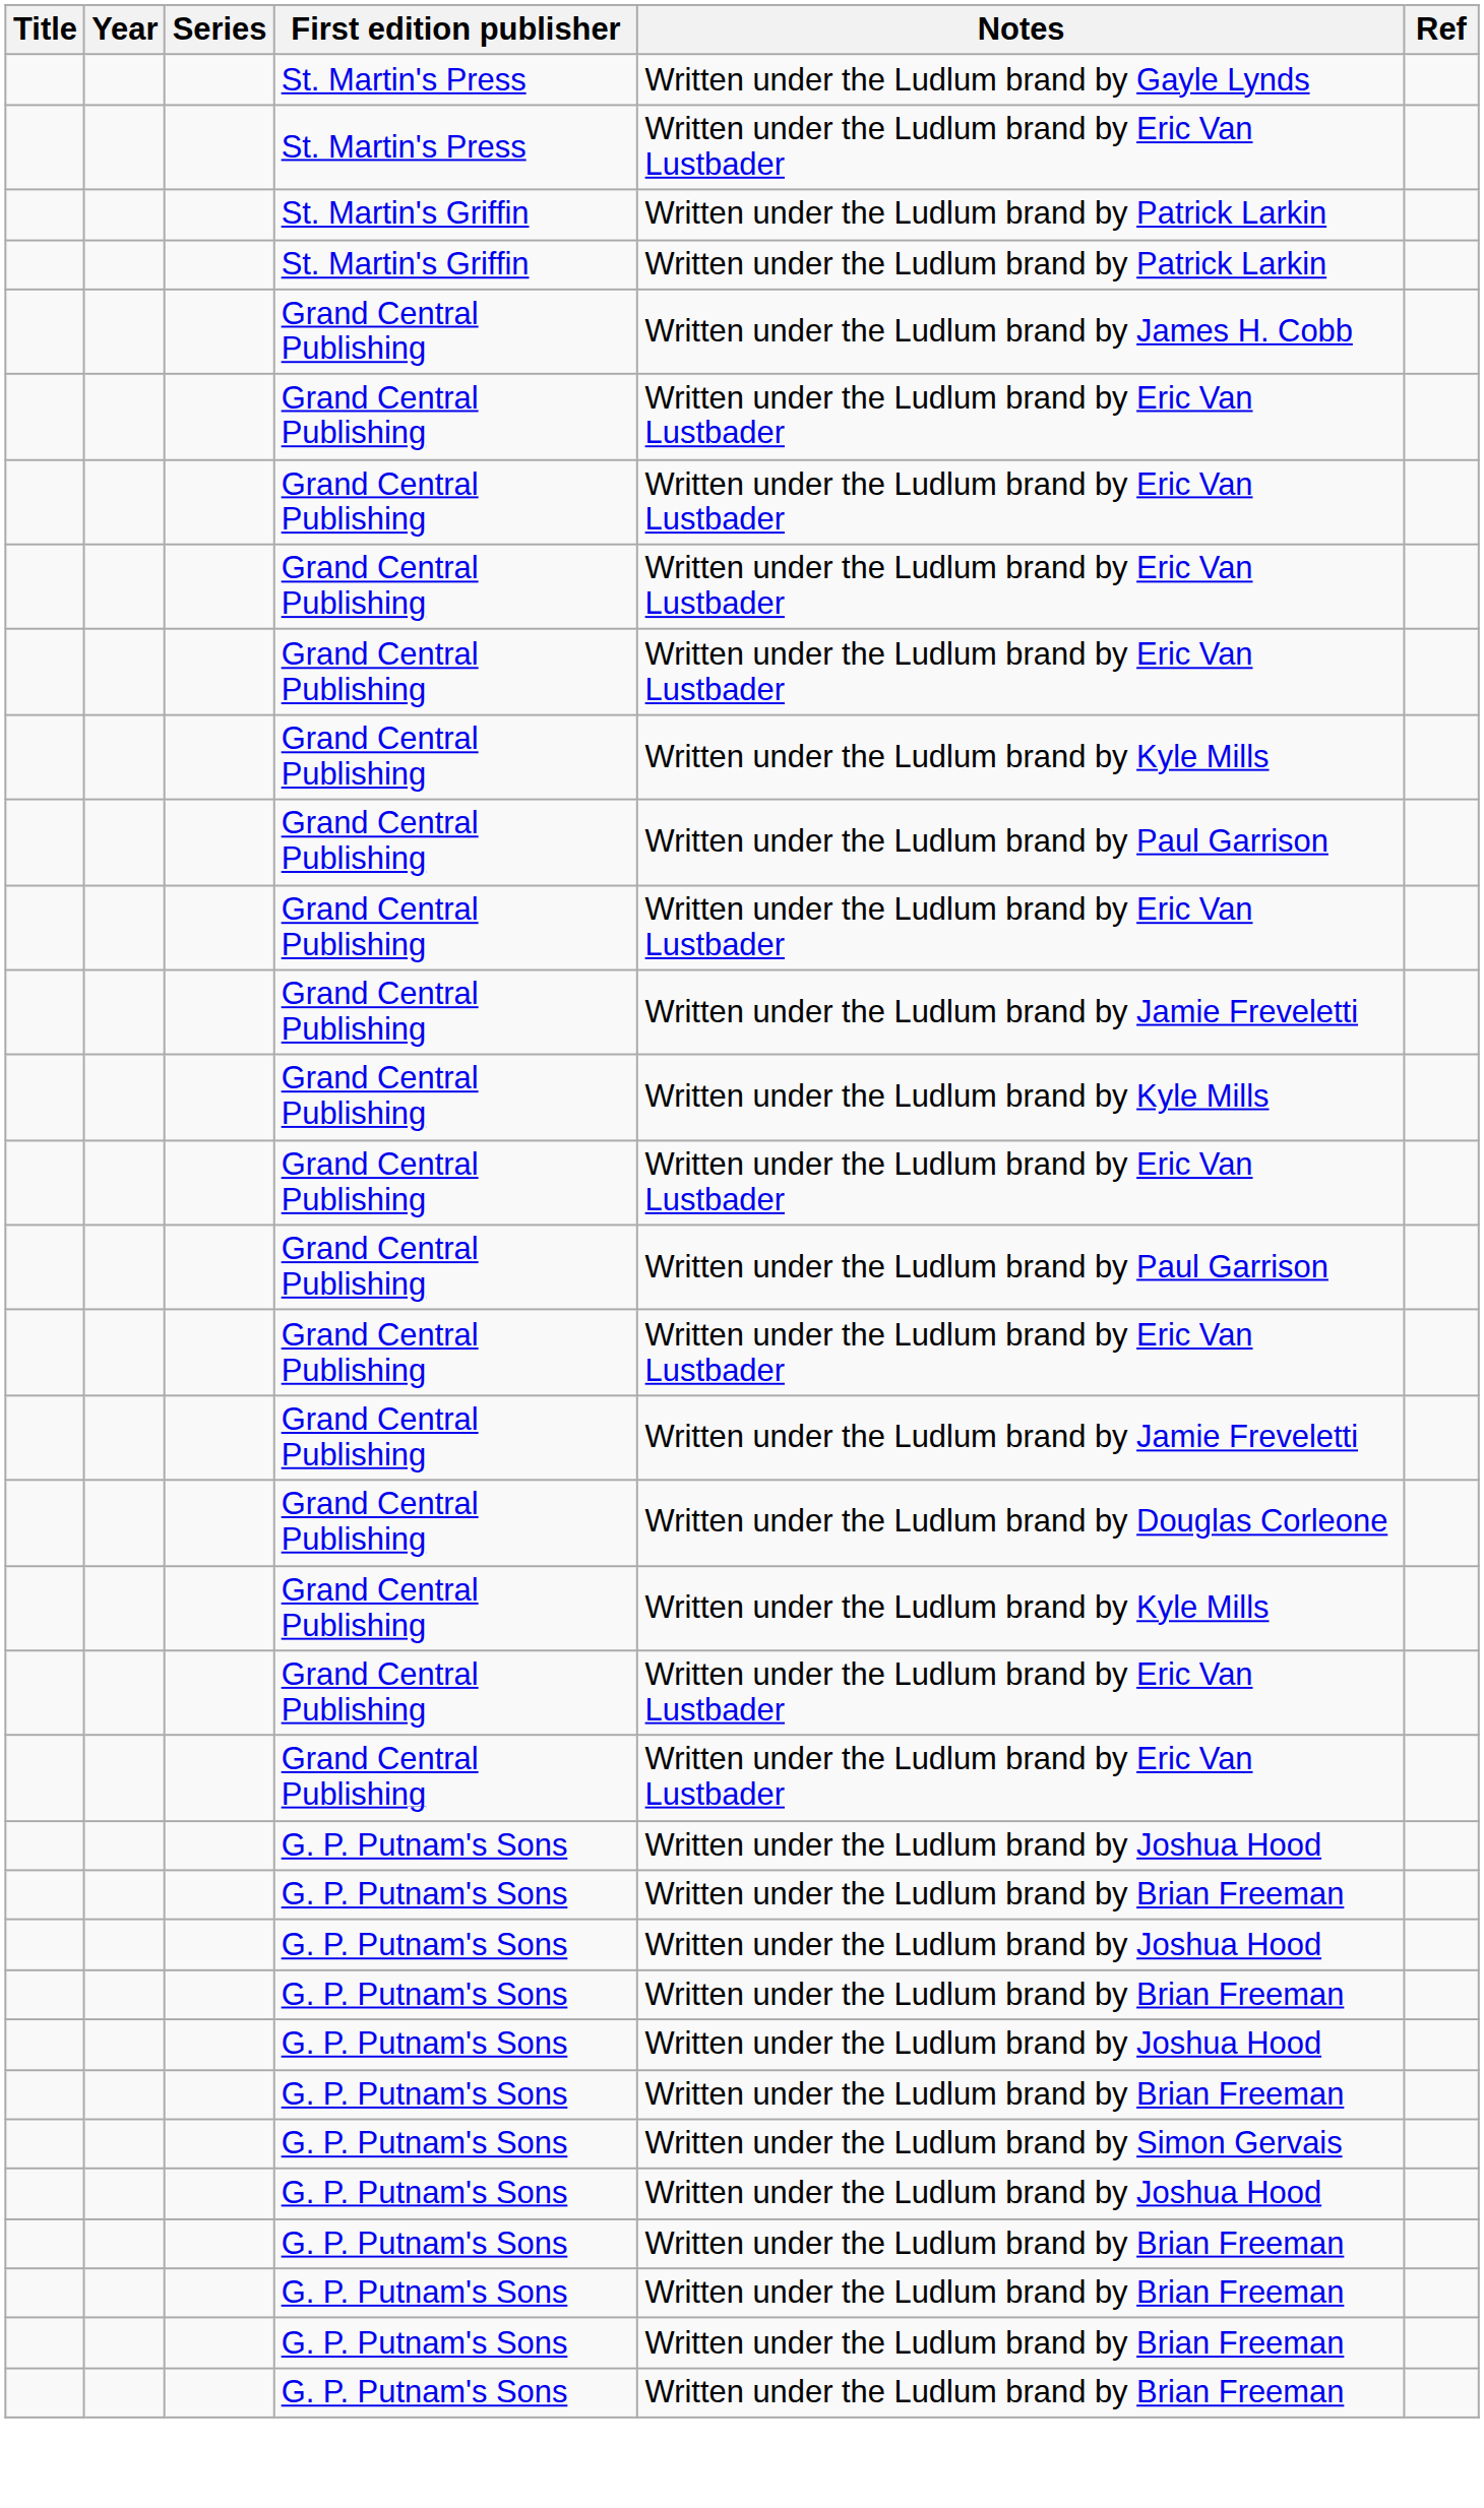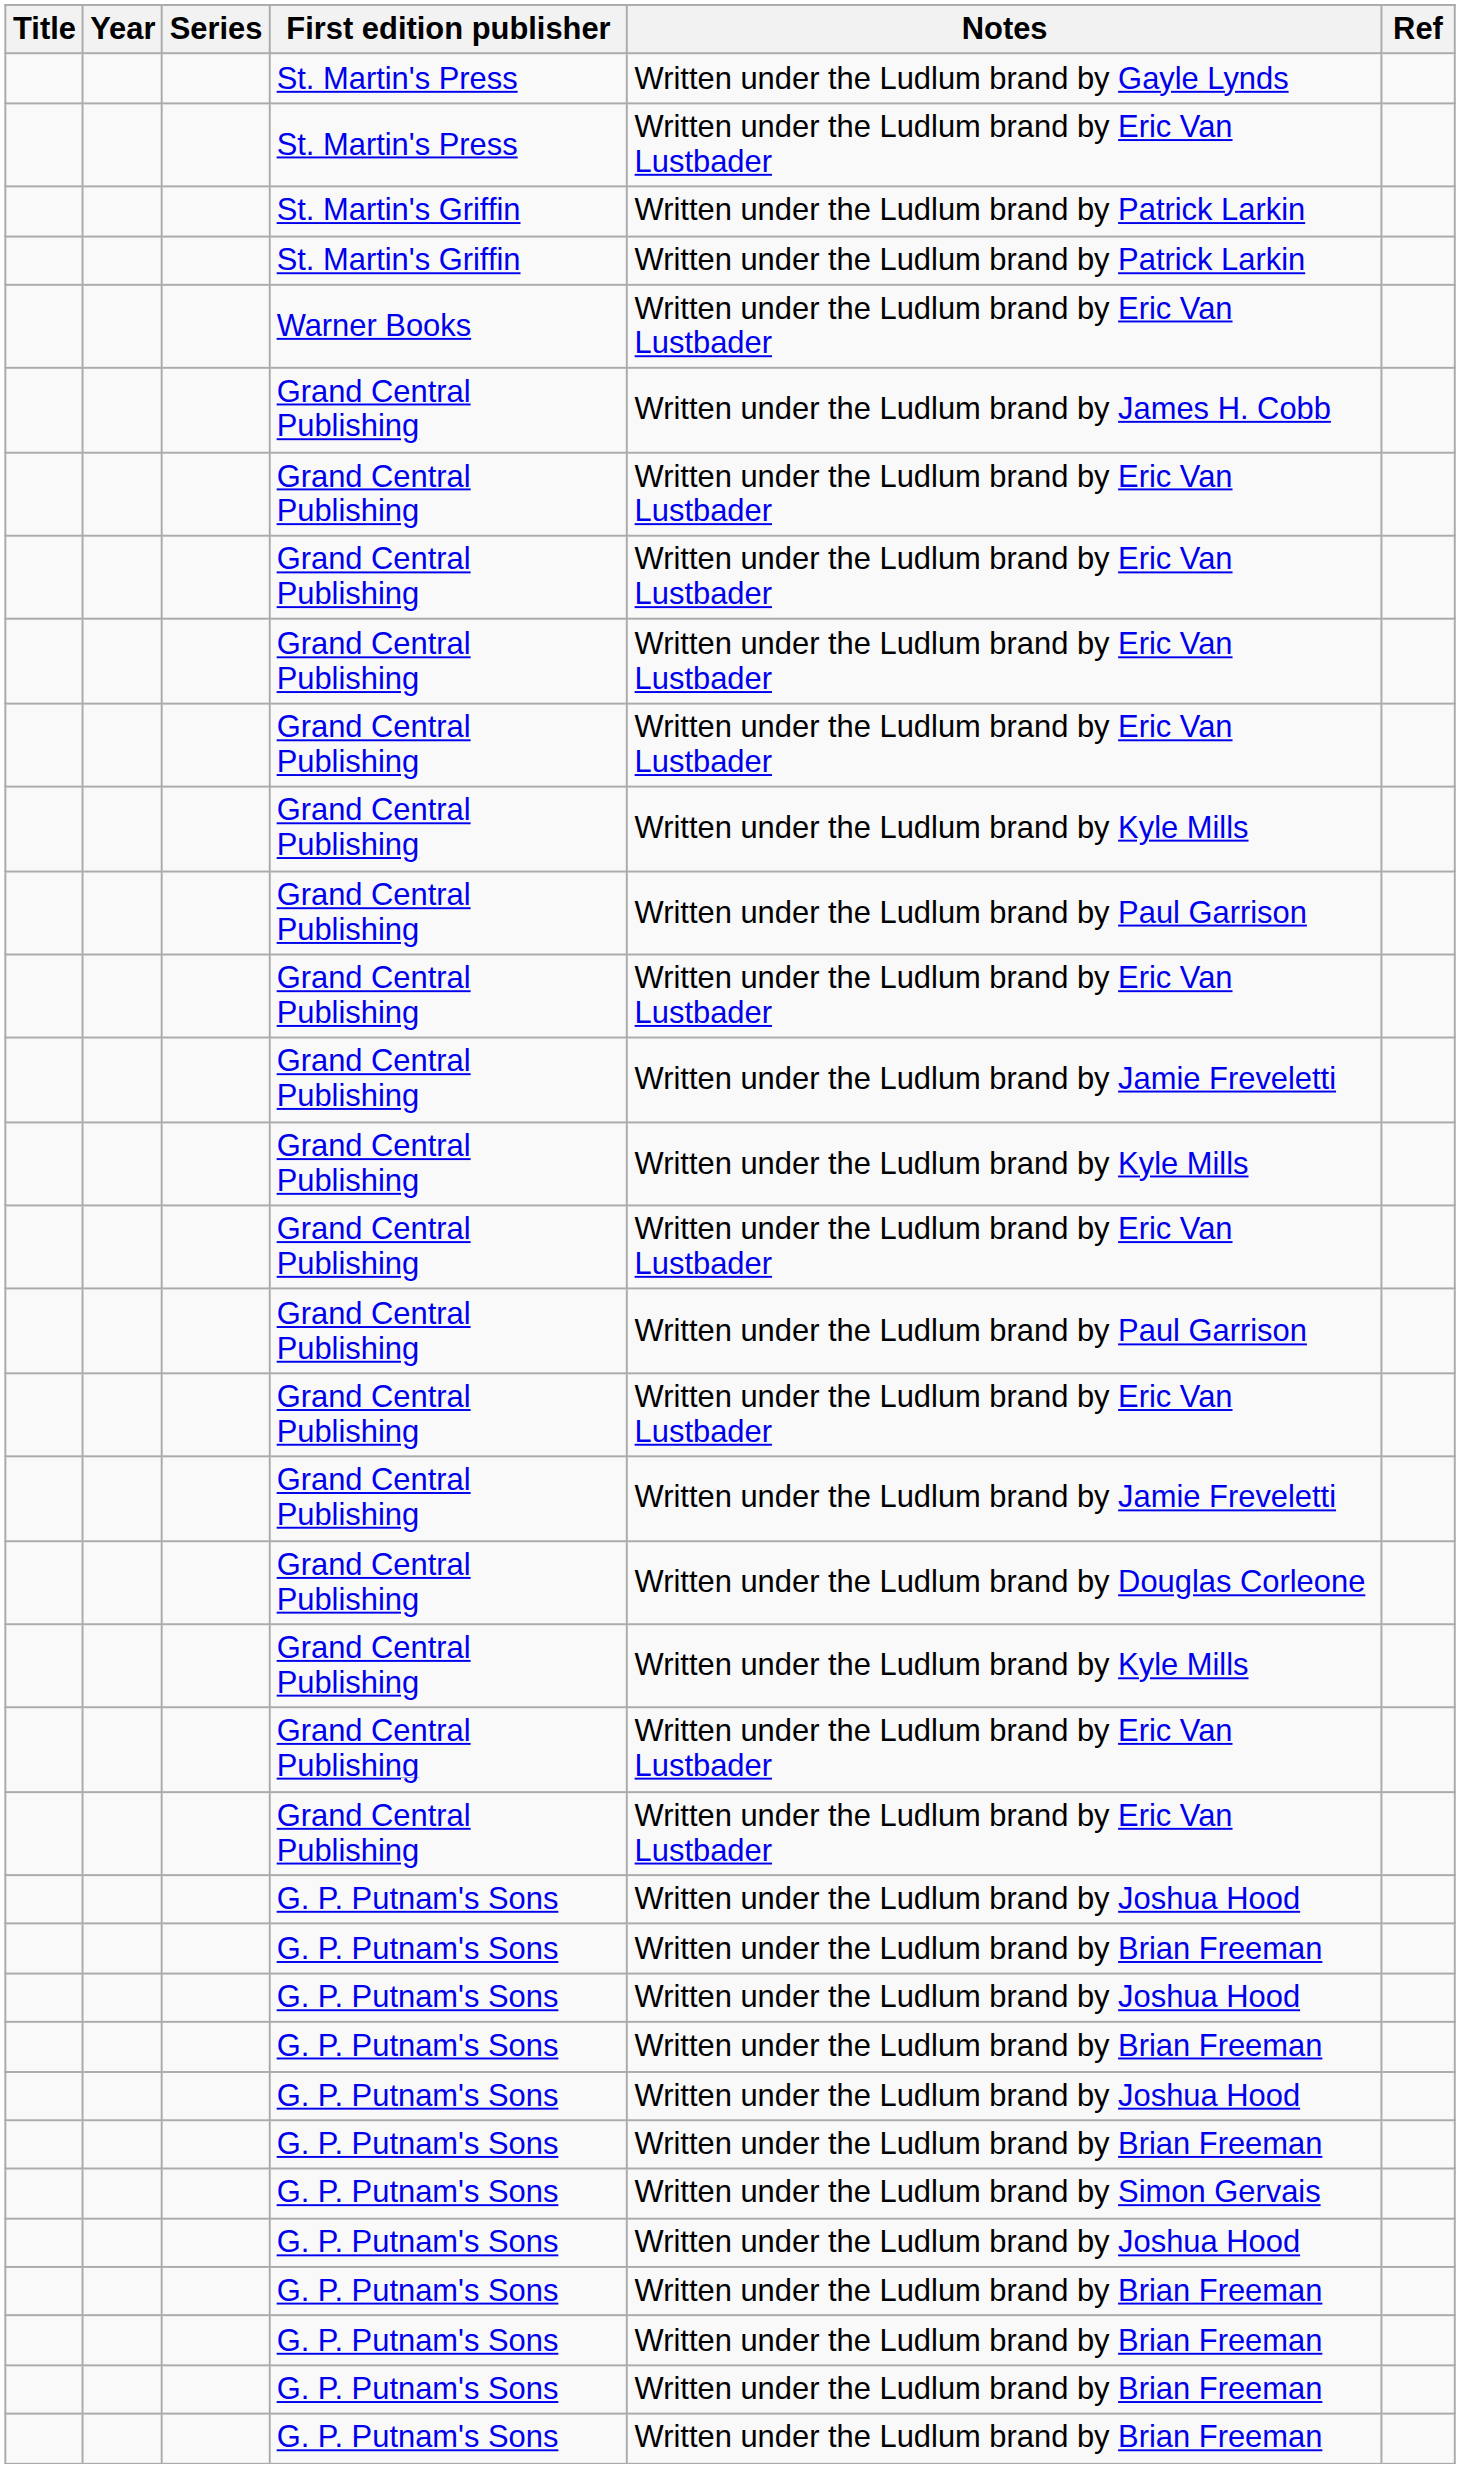+ row: Warner Books | Written under the Ludlum brand by Eric Van Lustbader
